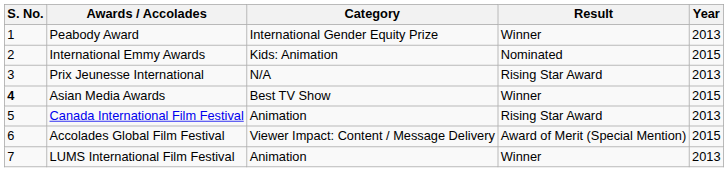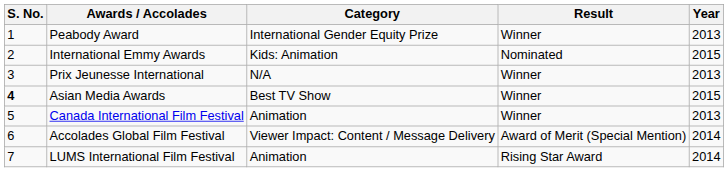Prix Jeunesse International | Result: Rising Star Award -> Winner
Canada International Film Festival | Result: Rising Star Award -> Winner
Accolades Global Film Festival | Year: 2015 -> 2014
LUMS International Film Festival | Result: Winner -> Rising Star Award
LUMS International Film Festival | Year: 2013 -> 2014
